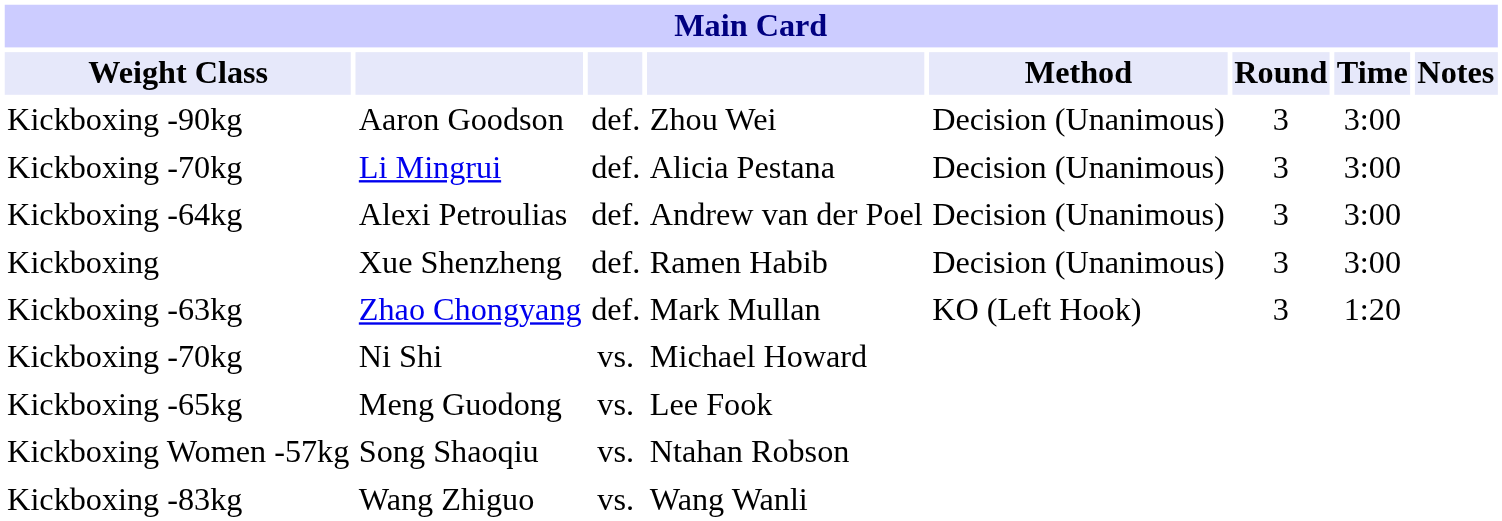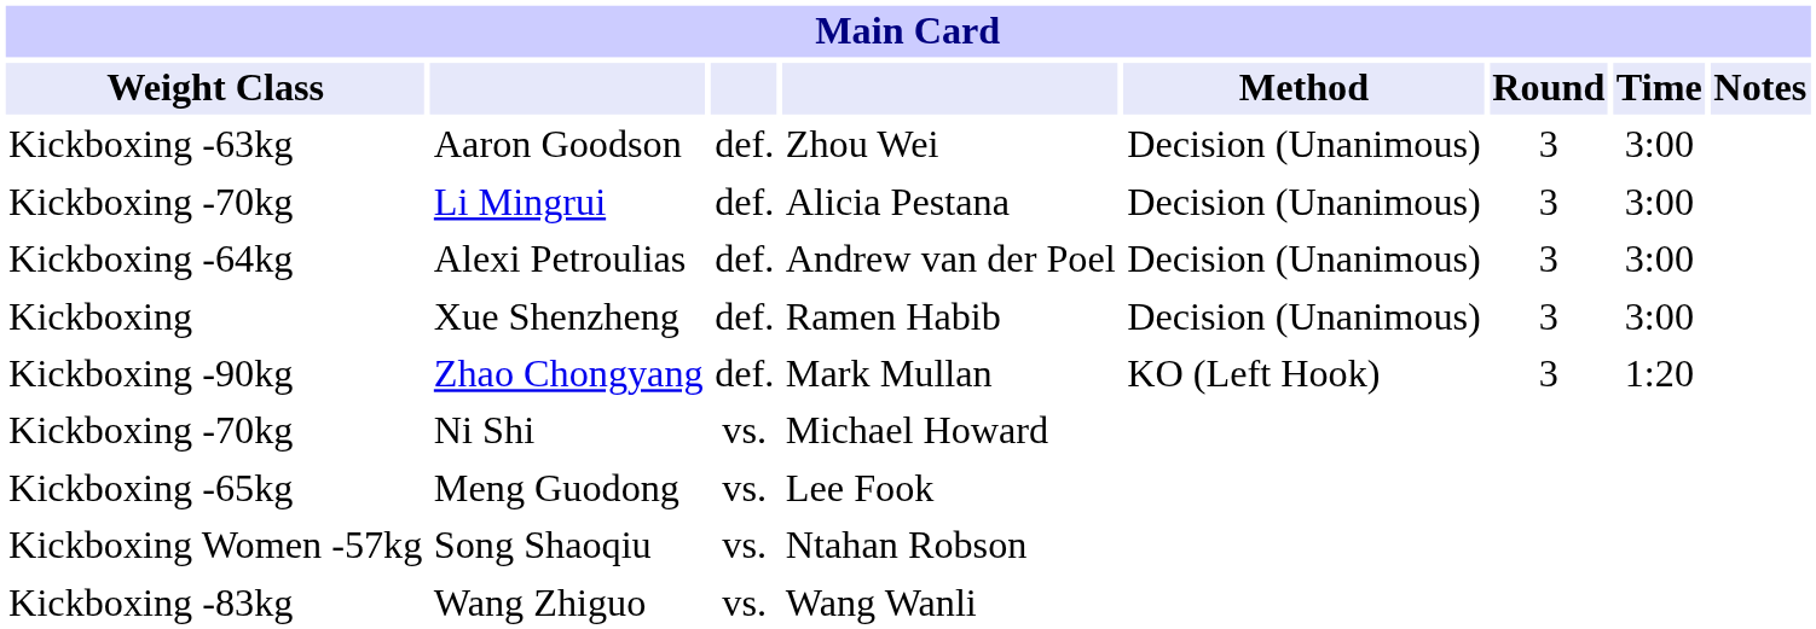Aaron Goodson | Weight Class: Kickboxing -90kg -> Kickboxing -63kg
Zhao Chongyang | Weight Class: Kickboxing -63kg -> Kickboxing -90kg
